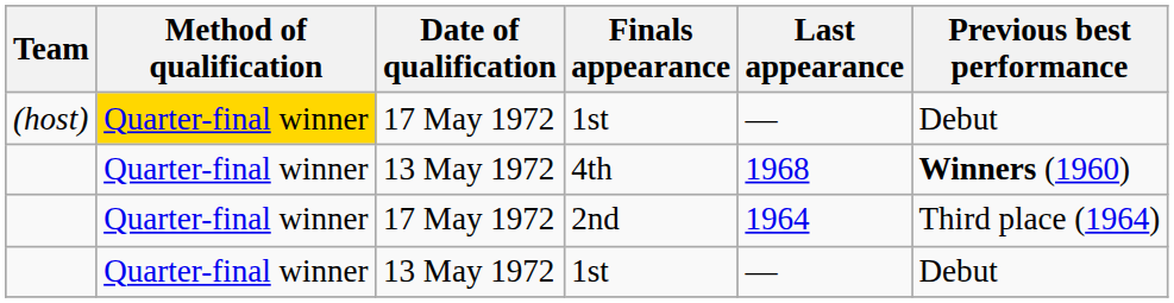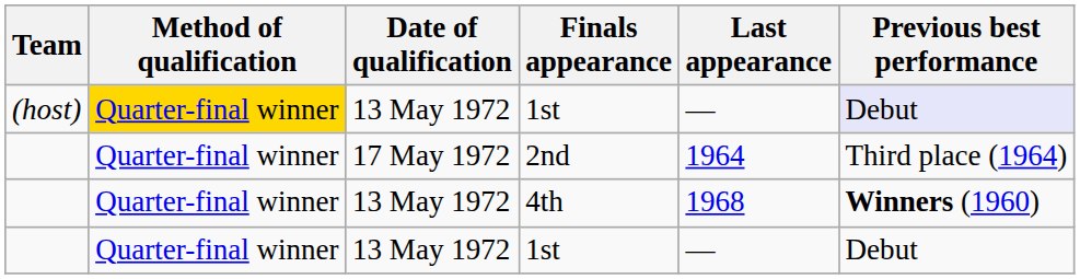(host) / 1st | Date of qualification: 17 May 1972 -> 13 May 1972
(host) / 1st | Previous best performance: no background -> lavender background
rows swapped: 2nd <-> 4th
